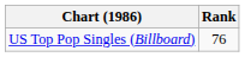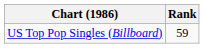US Top Pop Singles (Billboard) | Rank: 76 -> 59
